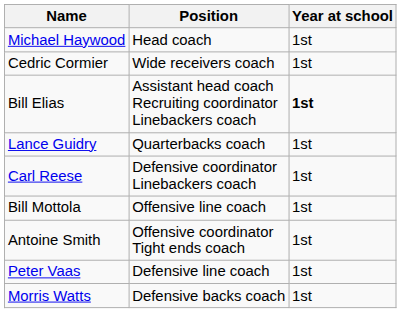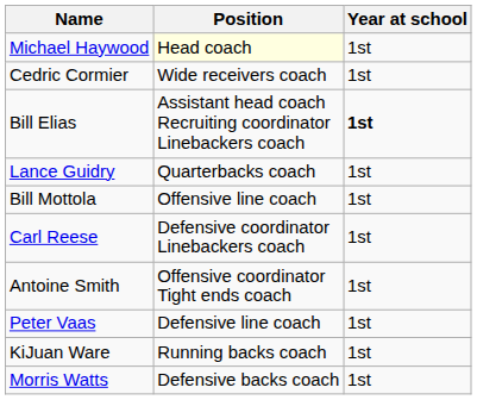Michael Haywood | Position: no background -> lightyellow background
rows swapped: Bill Mottola <-> Carl Reese
+ row: KiJuan Ware | Running backs coach | 1st
